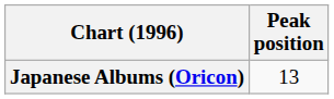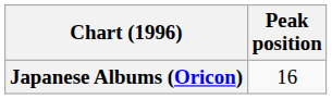Japanese Albums (Oricon) | Peak position: 13 -> 16
